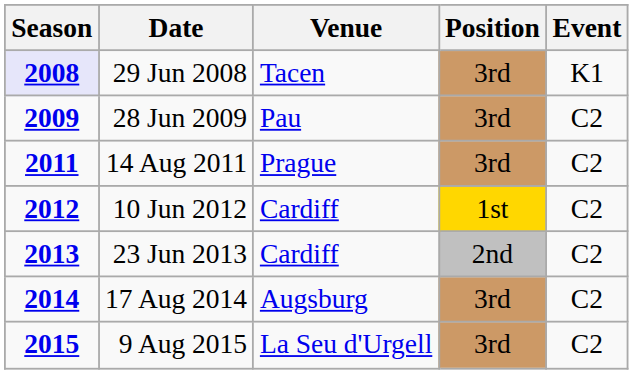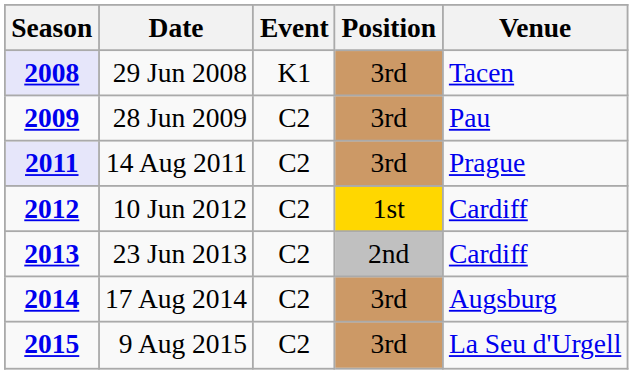columns swapped: Venue <-> Event
14 Aug 2011 | Season: no background -> lavender background
